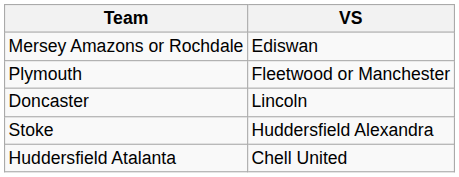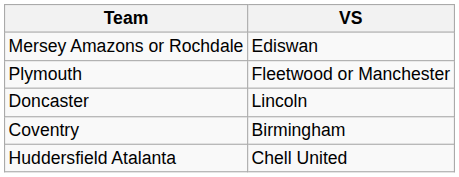+ row: Coventry | Birmingham
- row: Stoke | Huddersfield Alexandra
